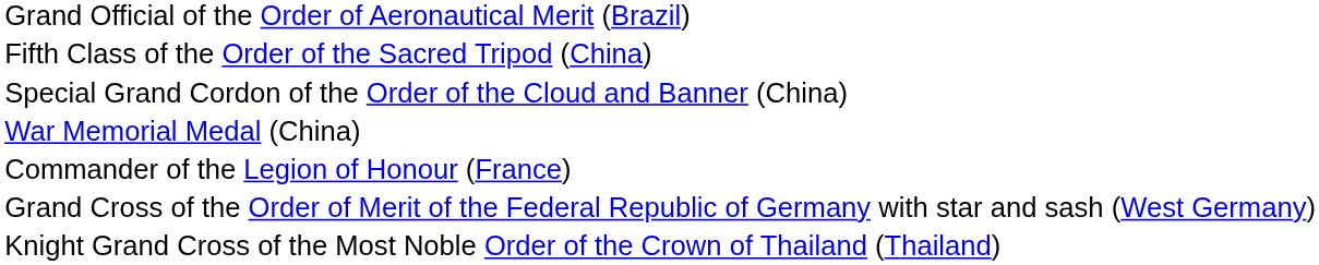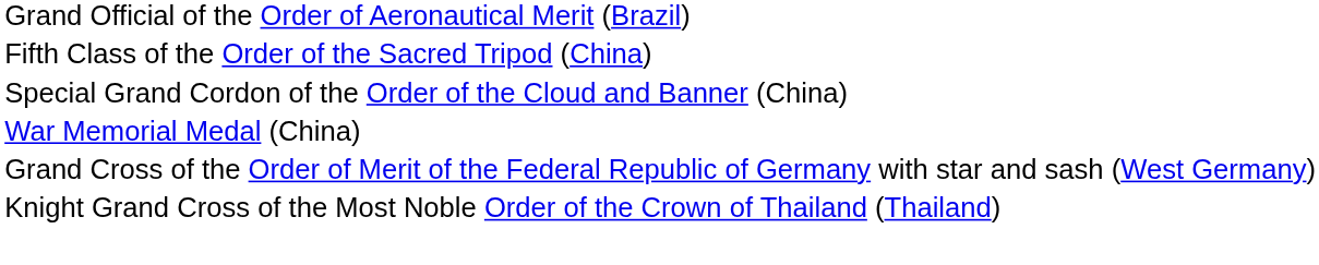- row: Commander of the Legion of Honour (France)
